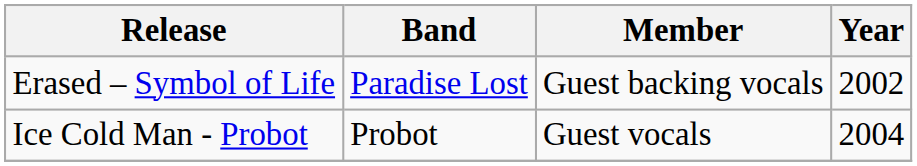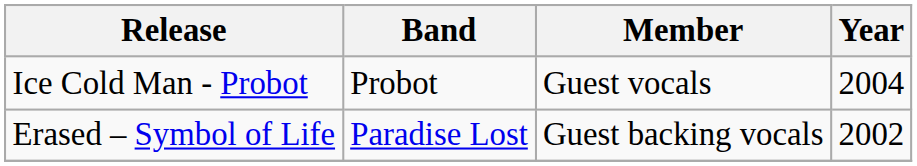rows swapped: Erased – Symbol of Life <-> Ice Cold Man - Probot
